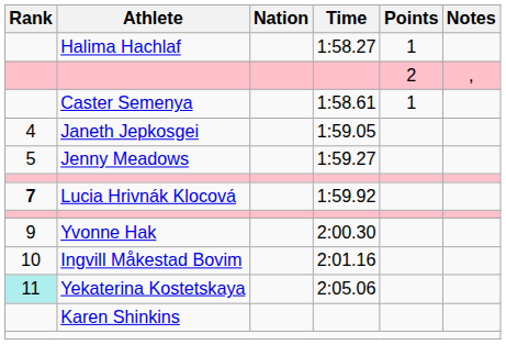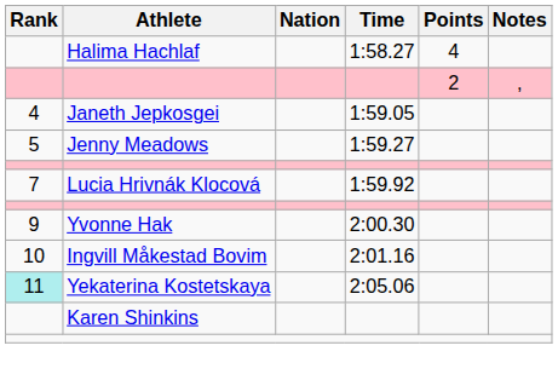Halima Hachlaf | Points: 1 -> 4
- row: Caster Semenya | 1:58.61 | 1
Lucia Hrivnák Klocová | Rank: bold -> normal
